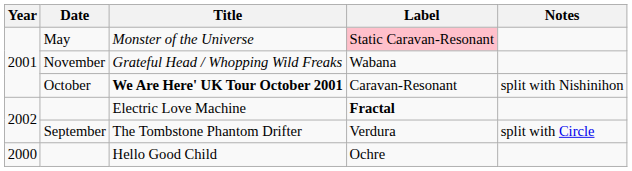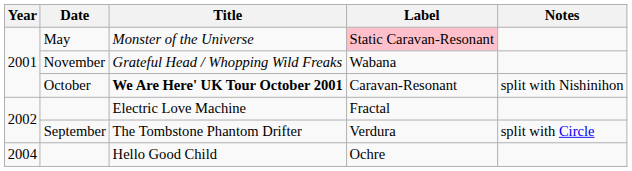Electric Love Machine | Label: bold -> normal
Hello Good Child | Year: 2000 -> 2004
